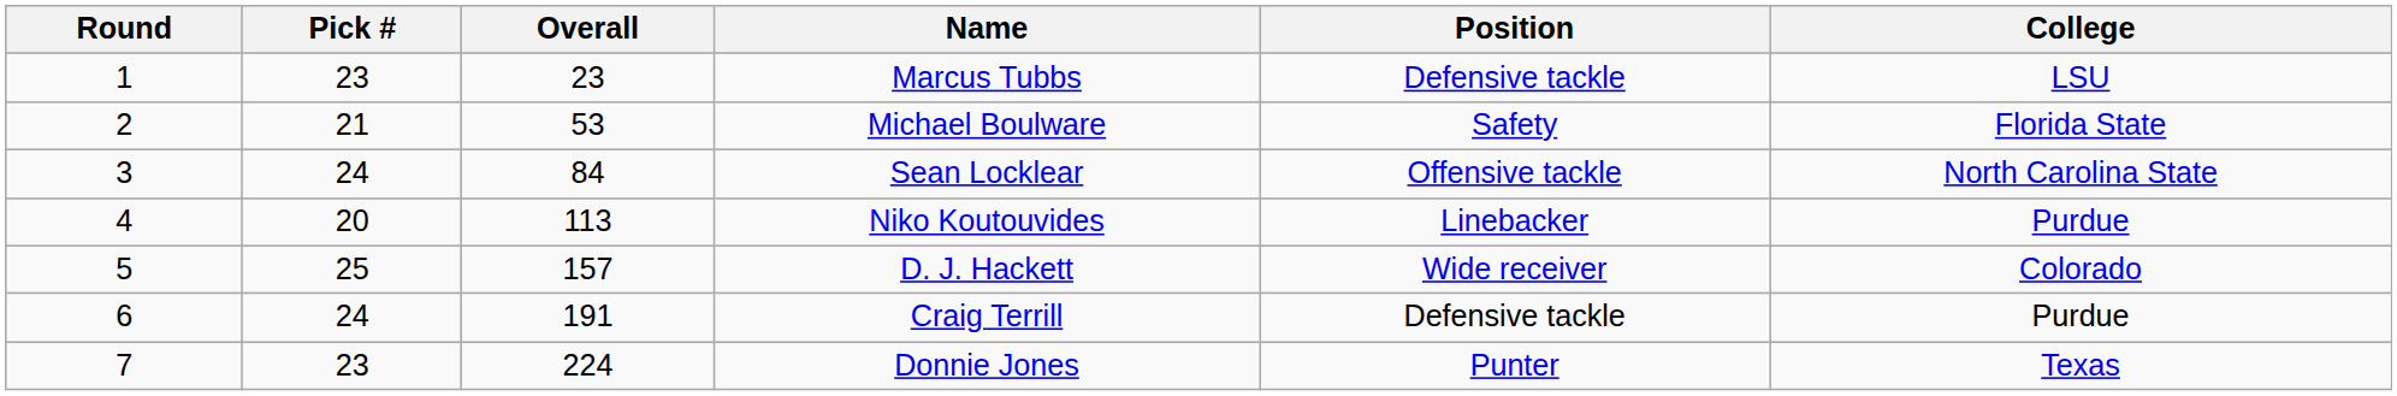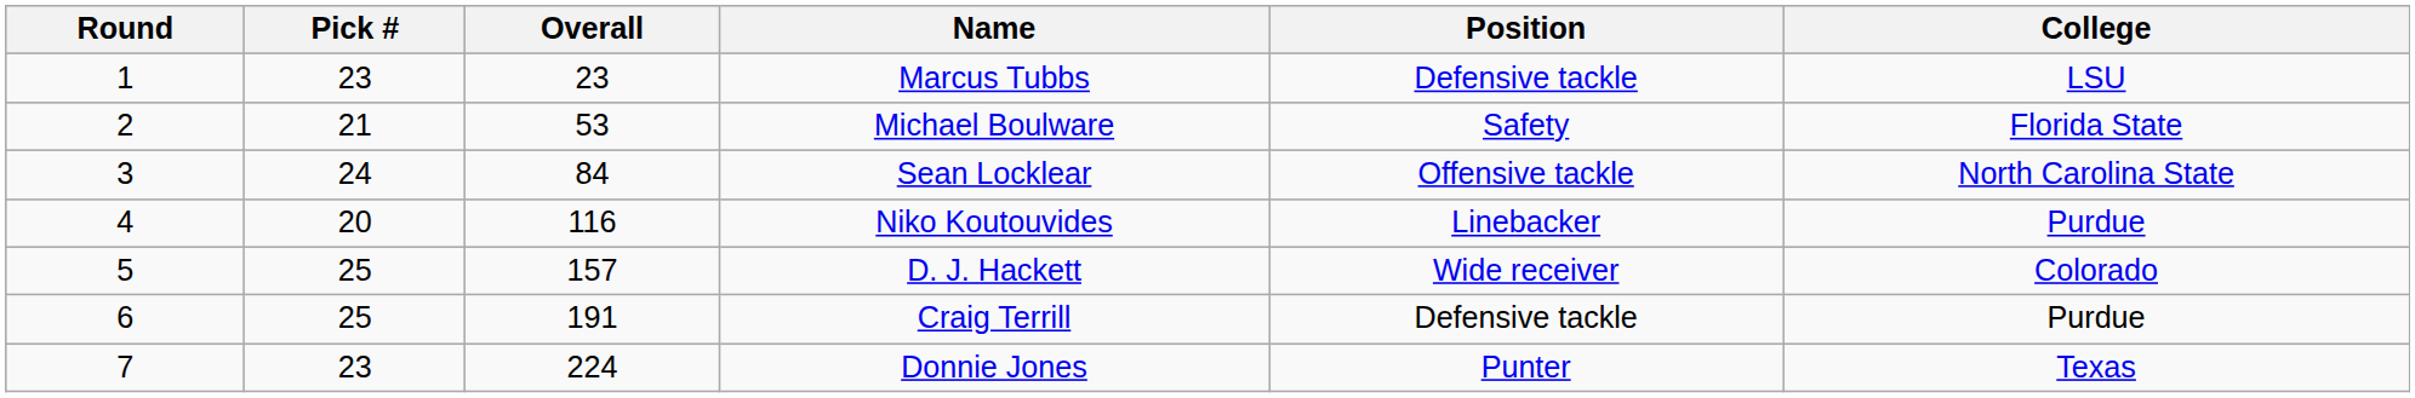Niko Koutouvides | Overall: 113 -> 116
Craig Terrill | Pick #: 24 -> 25
